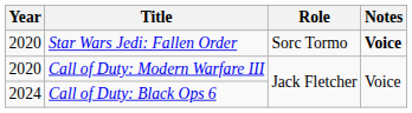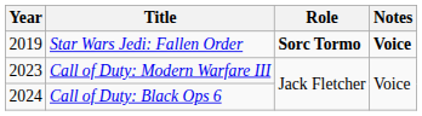Star Wars Jedi: Fallen Order | Year: 2020 -> 2019
Star Wars Jedi: Fallen Order | Role: normal -> bold
Call of Duty: Modern Warfare III | Year: 2020 -> 2023
